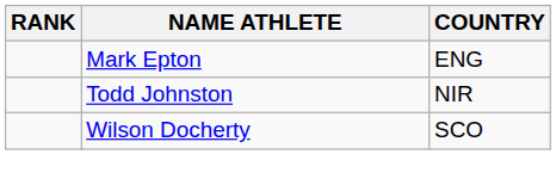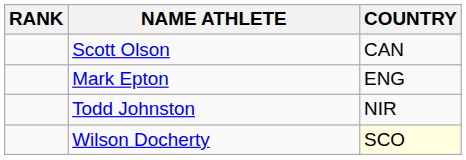+ row: Scott Olson | CAN
Wilson Docherty | COUNTRY: no background -> lightyellow background
